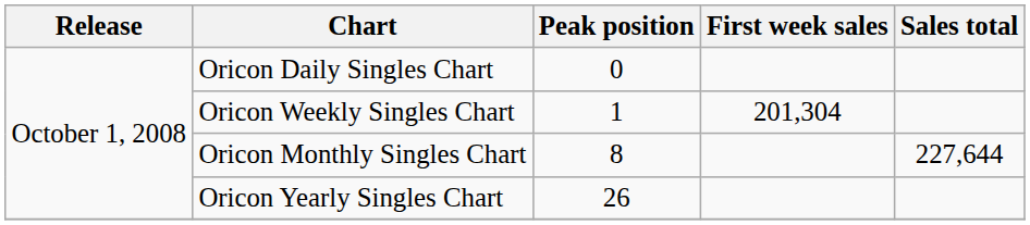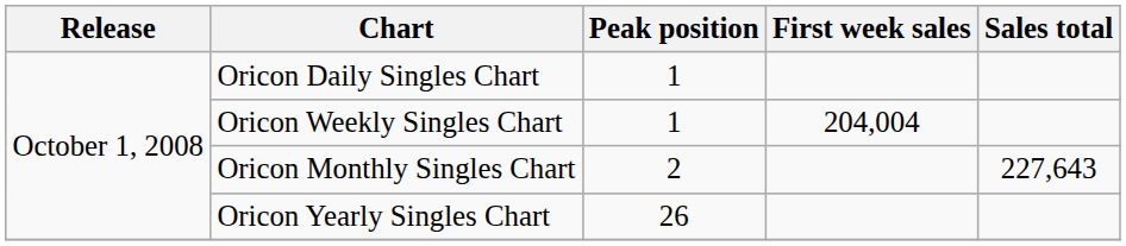Oricon Daily Singles Chart | Peak position: 0 -> 1
Oricon Weekly Singles Chart | First week sales: 201,304 -> 204,004
Oricon Monthly Singles Chart | Peak position: 8 -> 2
Oricon Monthly Singles Chart | Sales total: 227,644 -> 227,643
